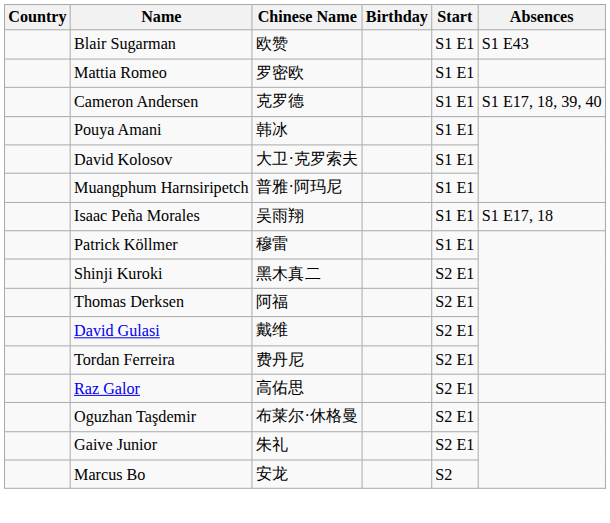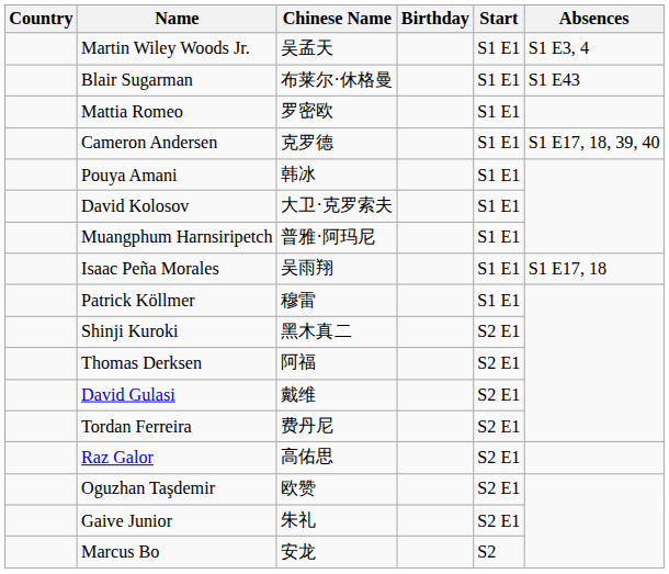+ row: Martin Wiley Woods Jr. | 吴孟天 | S1 E1 | S1 E3, 4
Blair Sugarman | Chinese Name: 欧赞 -> 布莱尔·休格曼
Oguzhan Taşdemir | Chinese Name: 布莱尔·休格曼 -> 欧赞
